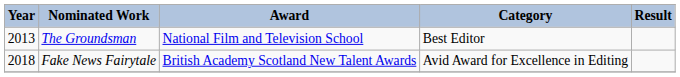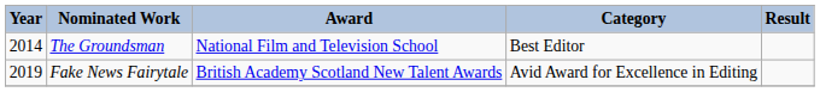The Groundsman | Year: 2013 -> 2014
Fake News Fairytale | Year: 2018 -> 2019
